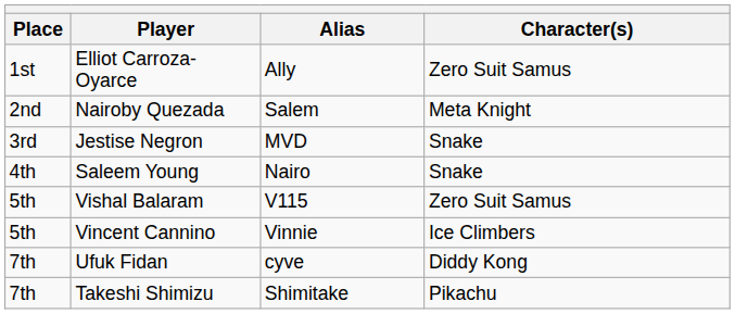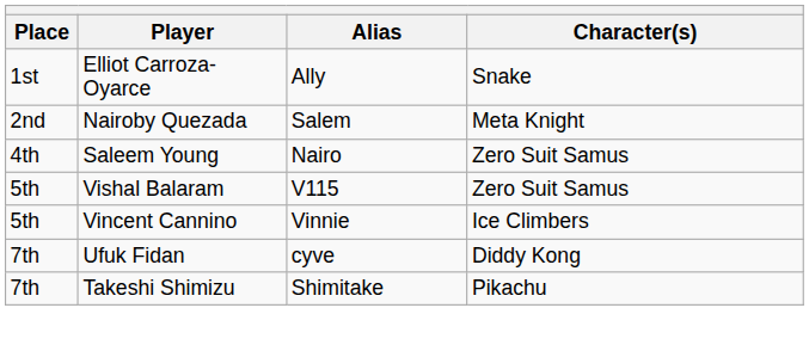Elliot Carroza-Oyarce | Character(s): Zero Suit Samus -> Snake
- row: 3rd | Jestise Negron | MVD | Snake
Saleem Young | Character(s): Snake -> Zero Suit Samus
